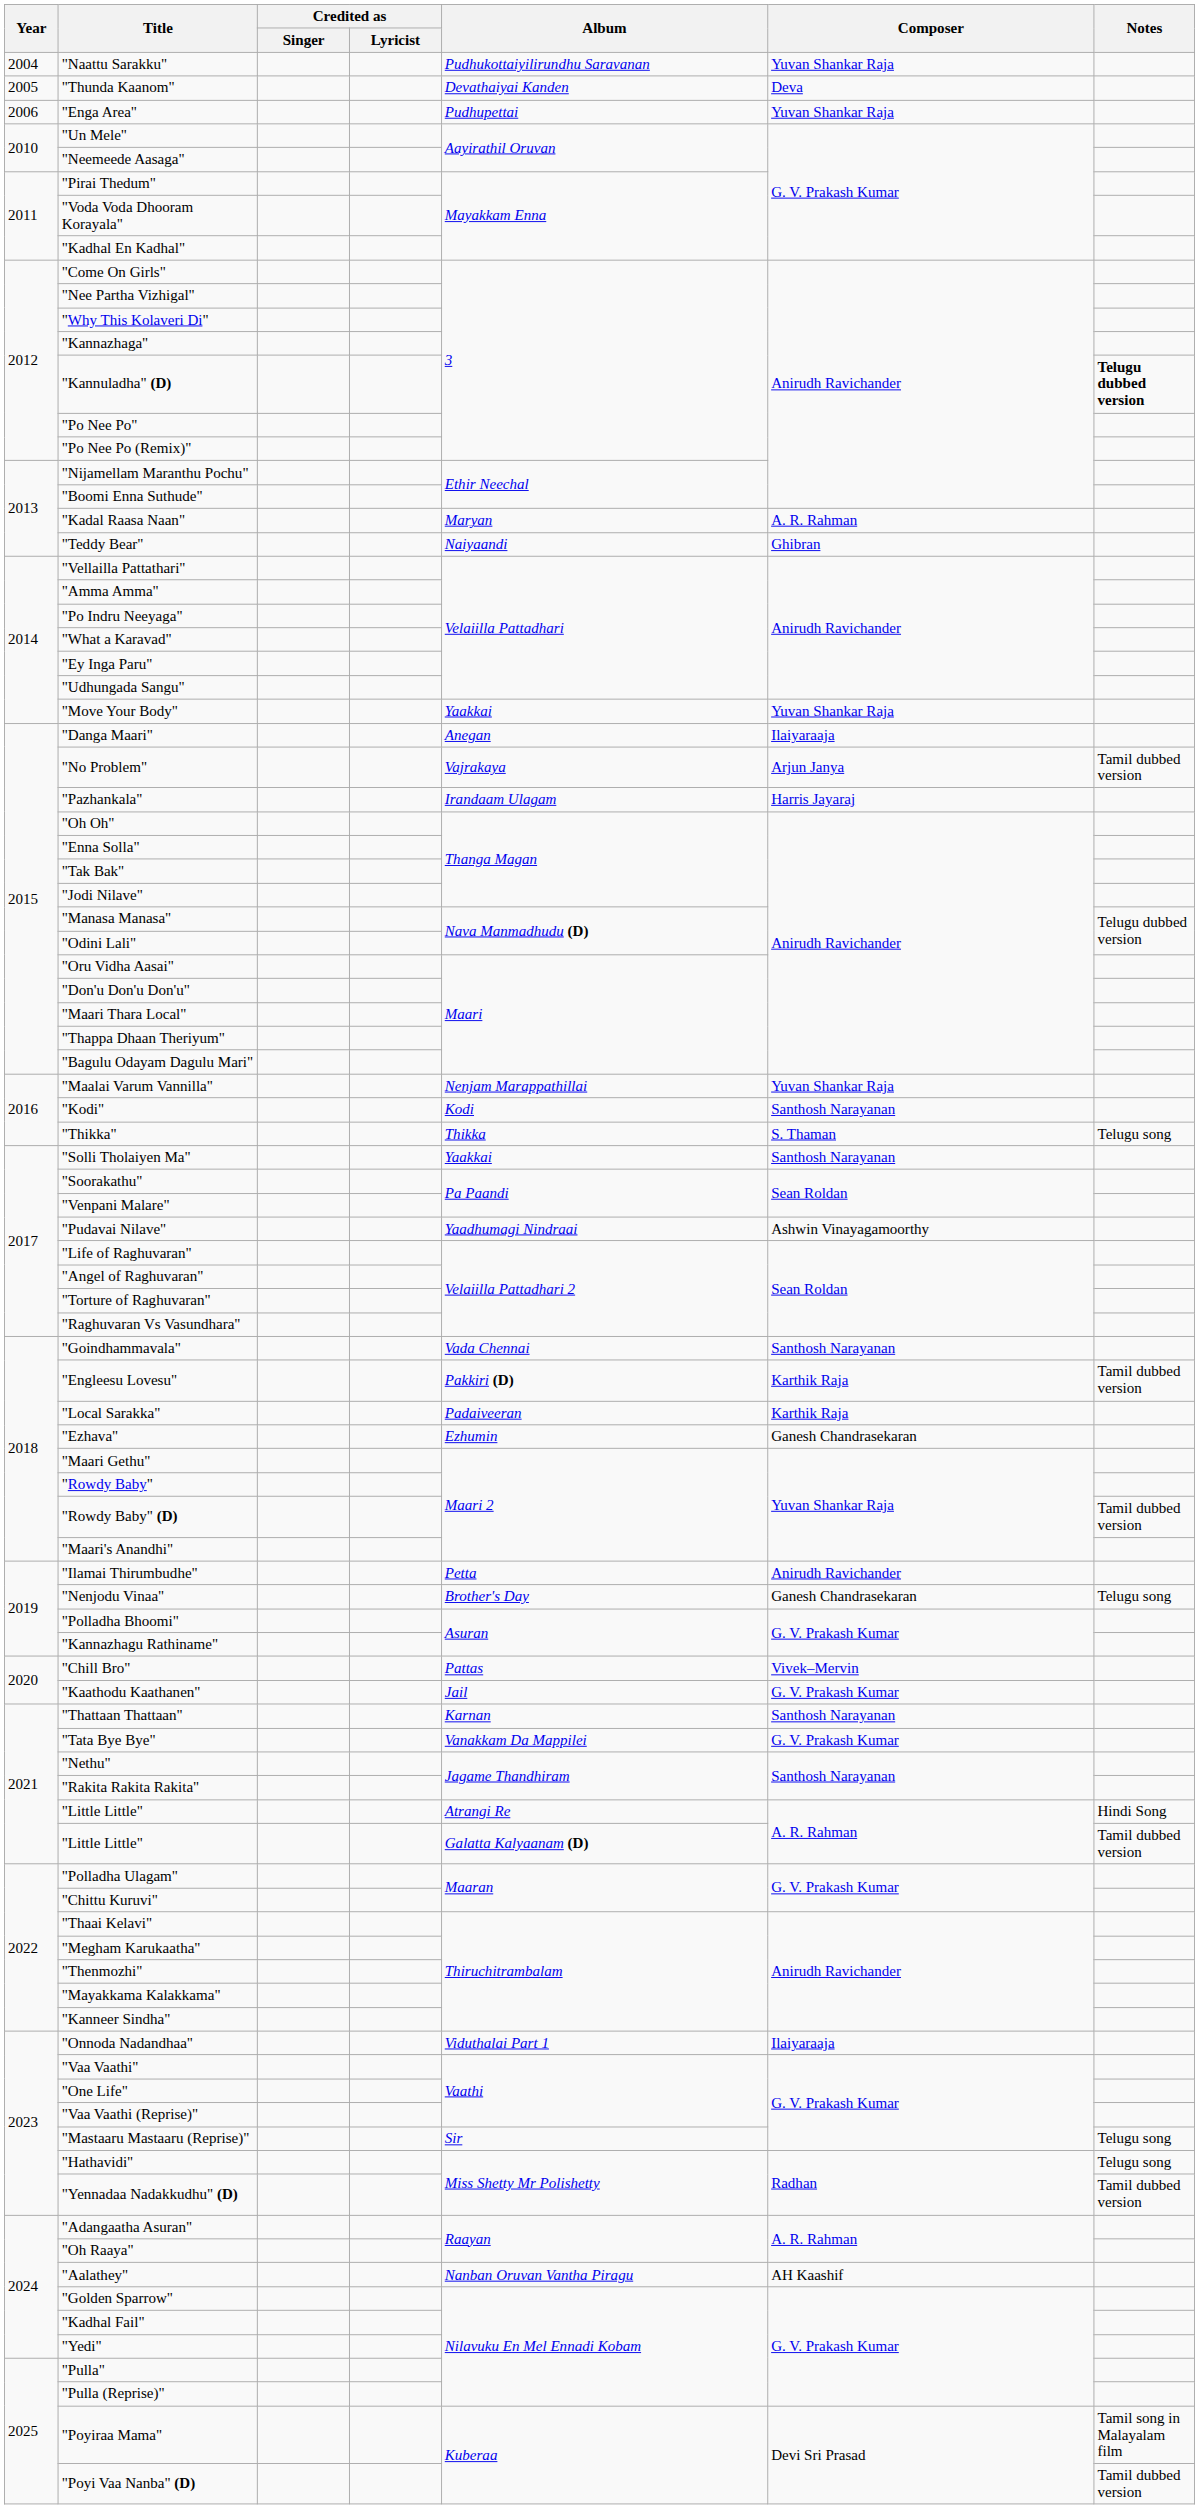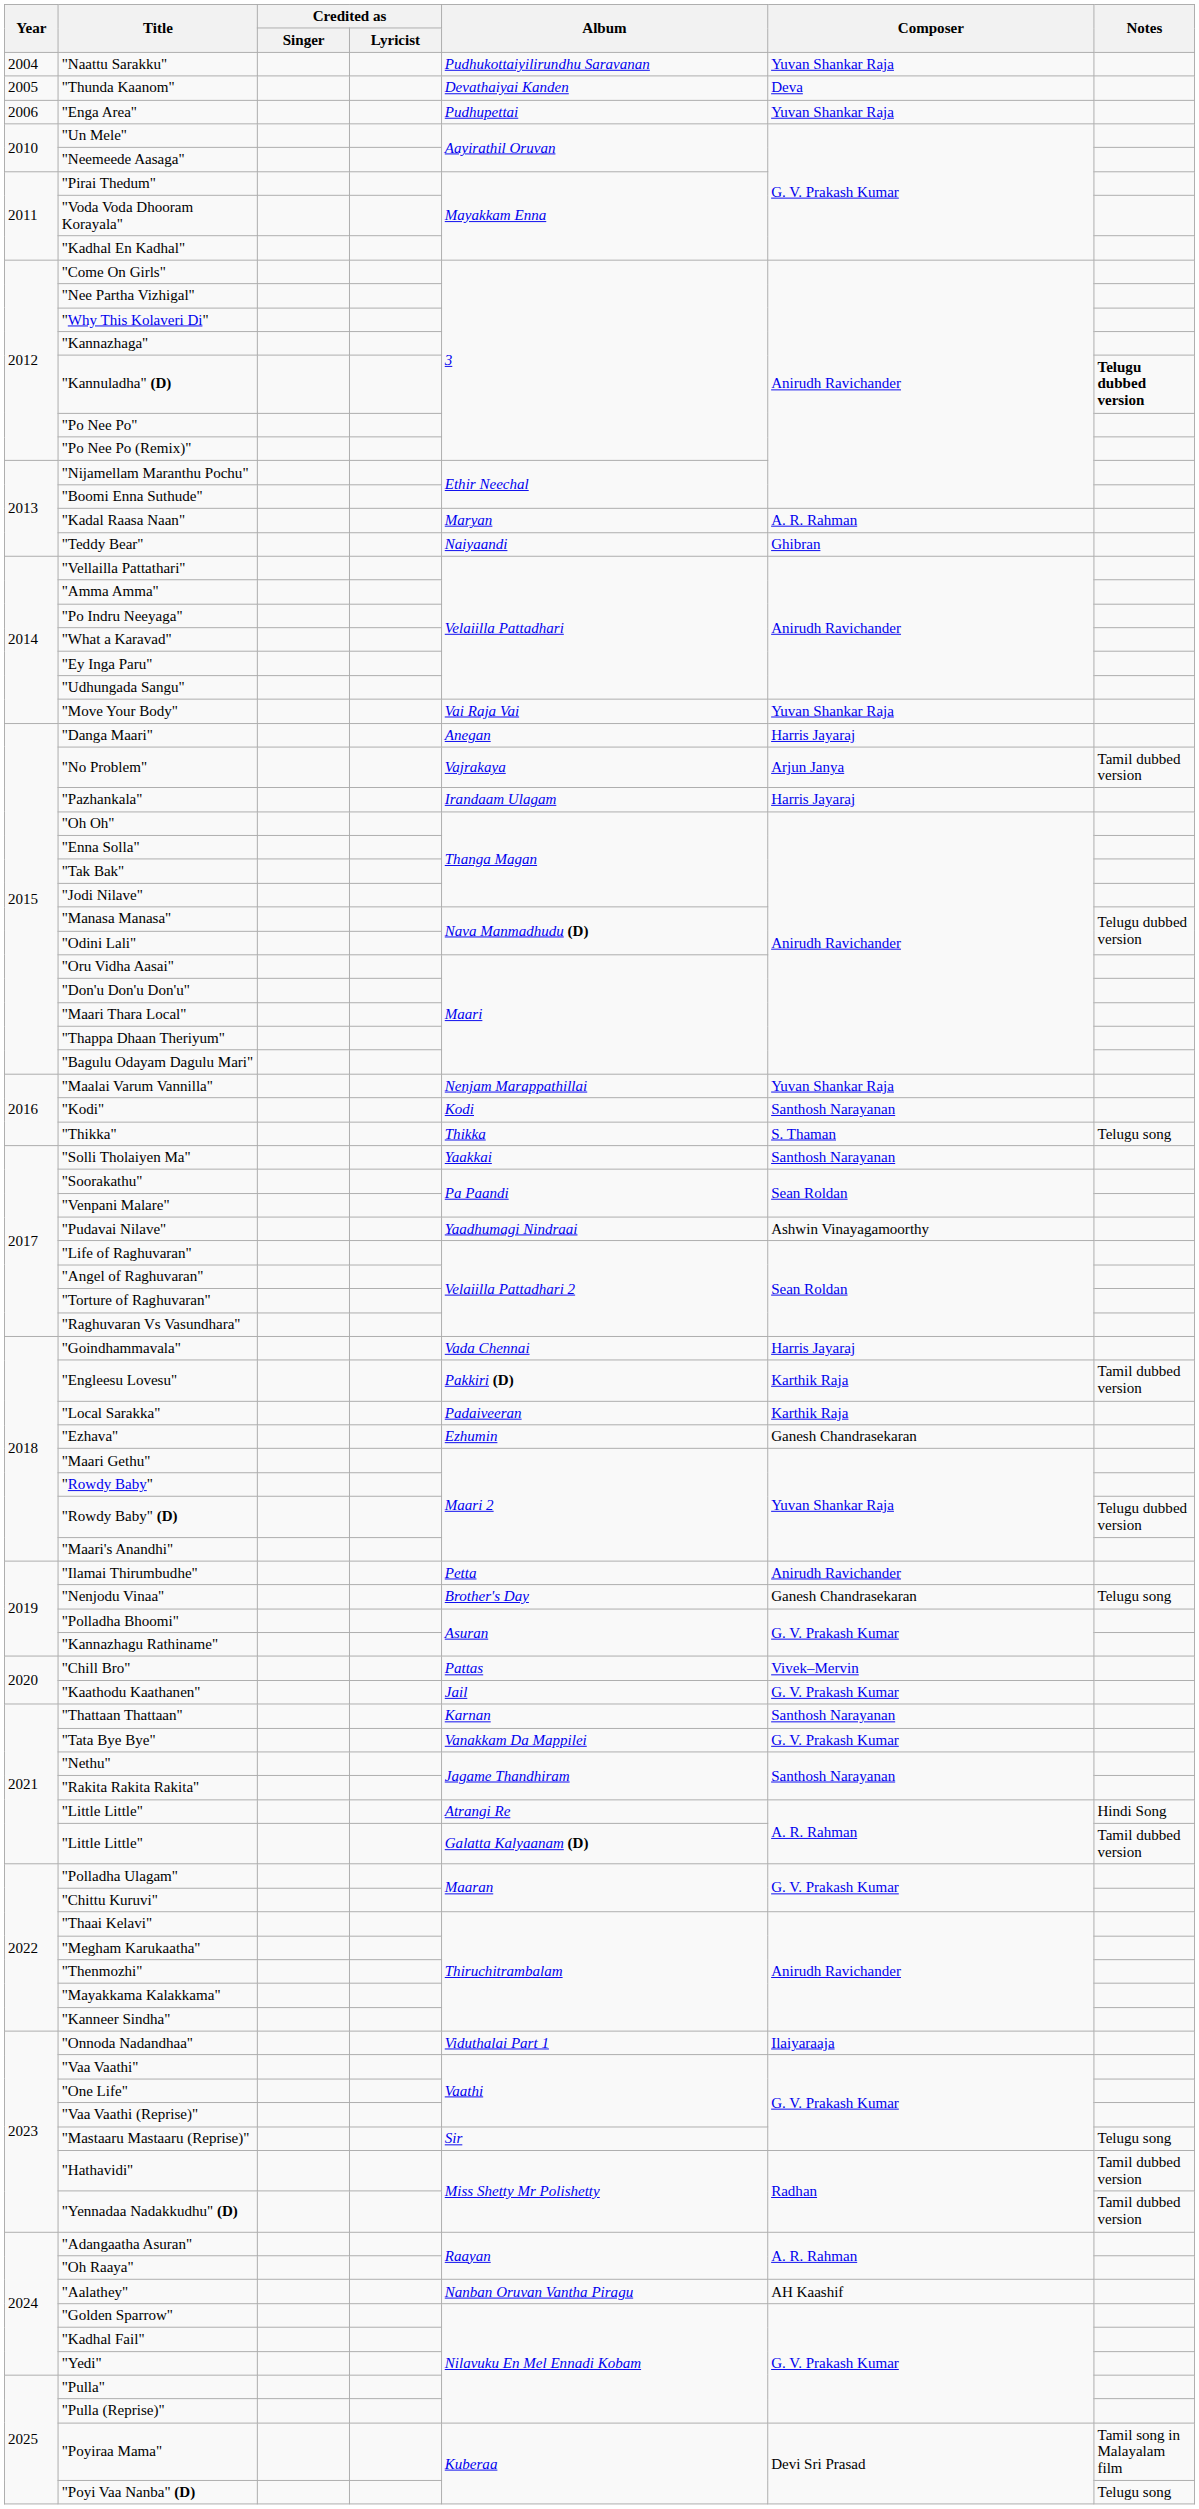"Move Your Body" | Album: Yaakkai -> Vai Raja Vai
"Danga Maari" | Composer: Ilaiyaraaja -> Harris Jayaraj
"Goindhammavala" | Composer: Santhosh Narayanan -> Harris Jayaraj
"Rowdy Baby" (D) | Notes: Tamil dubbed version -> Telugu dubbed version
"Hathavidi" | Notes: Telugu song -> Tamil dubbed version
"Poyi Vaa Nanba" (D) | Notes: Tamil dubbed version -> Telugu song
